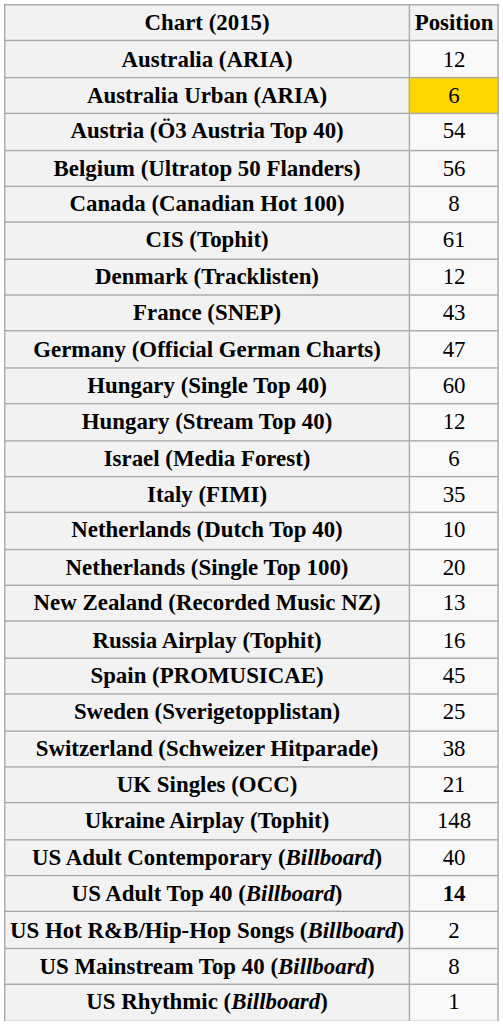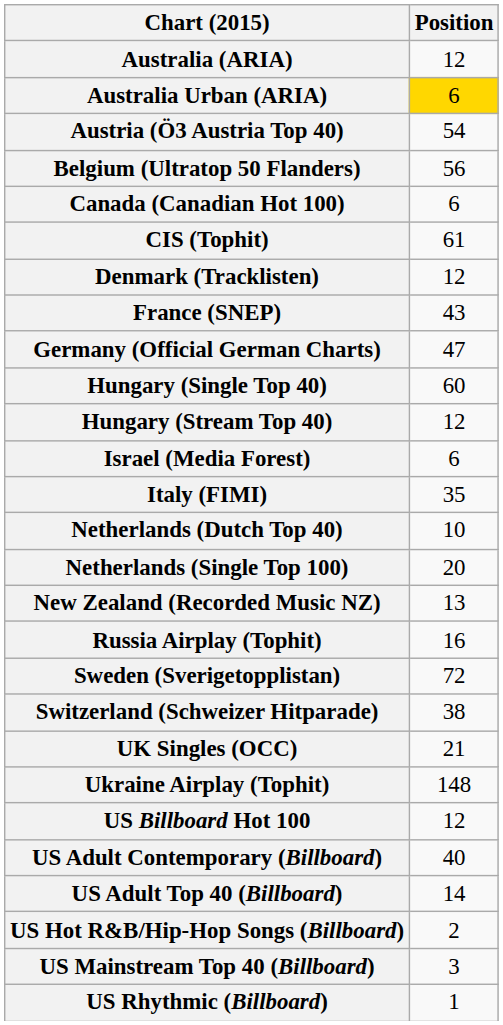Canada (Canadian Hot 100) | Position: 8 -> 6
- row: Spain (PROMUSICAE) | 45
Sweden (Sverigetopplistan) | Position: 25 -> 72
+ row: US Billboard Hot 100 | 12
US Adult Top 40 (Billboard) | Position: bold -> normal
US Mainstream Top 40 (Billboard) | Position: 8 -> 3
